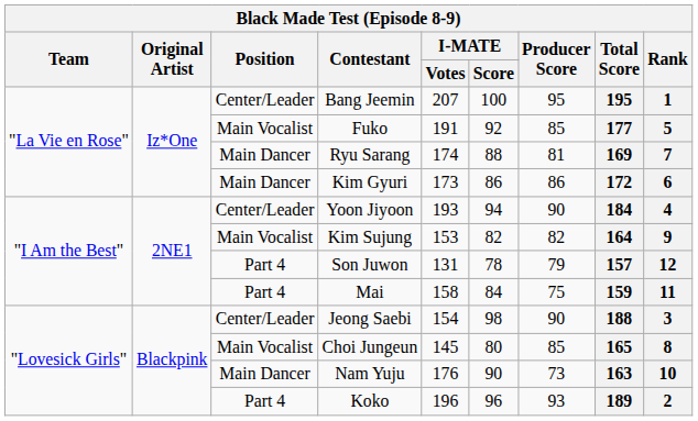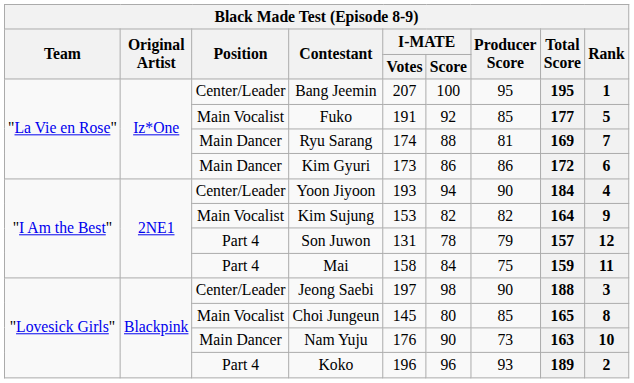Jeong Saebi | I-MATE / Votes: 154 -> 197
